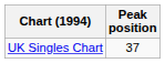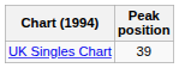UK Singles Chart | Peak position: 37 -> 39
